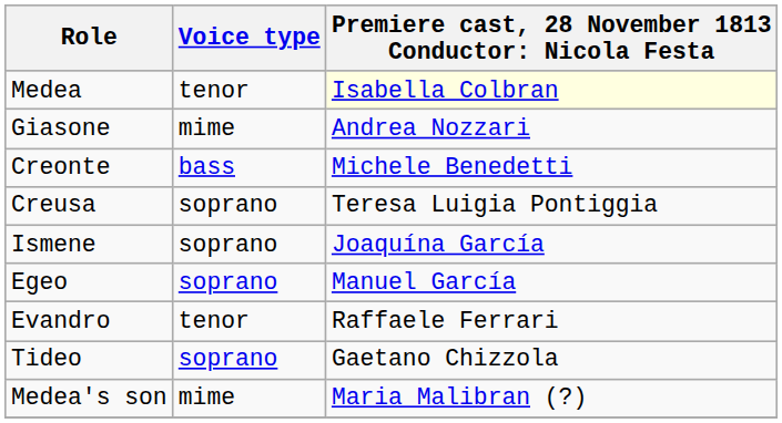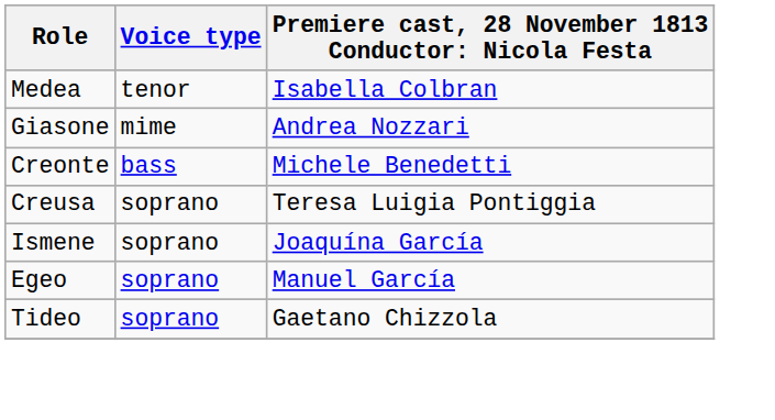Medea | column 3: lightyellow background -> no background
- row: Evandro | tenor | Raffaele Ferrari
- row: Medea's son | mime | Maria Malibran (?)
